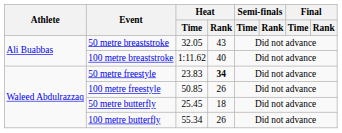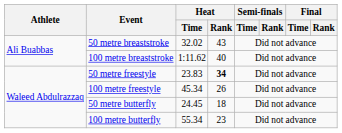50 metre breaststroke | Heat / Time: 32.05 -> 32.02
100 metre freestyle | Heat / Time: 50.85 -> 45.34
50 metre butterfly | Heat / Time: 25.45 -> 24.45
100 metre butterfly | Heat / Rank: 26 -> 23
